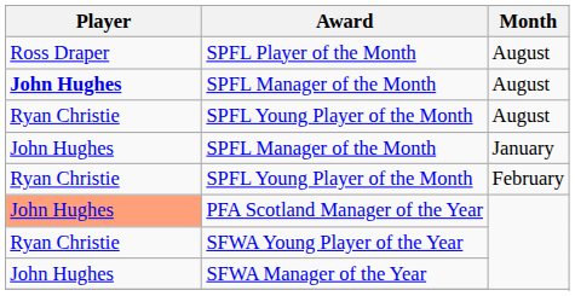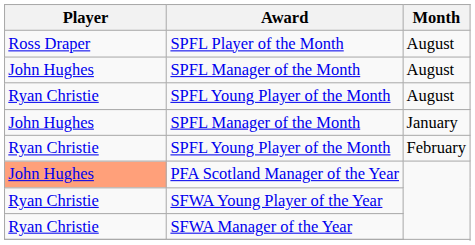SPFL Manager of the Month / August | Player: bold -> normal
SFWA Manager of the Year | Player: John Hughes -> Ryan Christie
